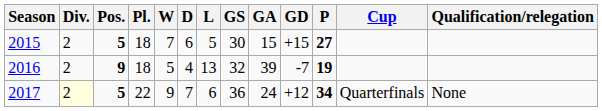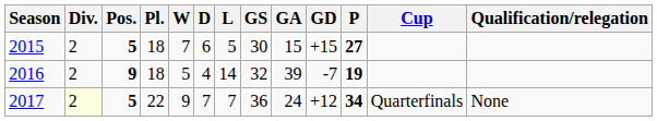2016 | L: 13 -> 14
2017 | L: 6 -> 7
